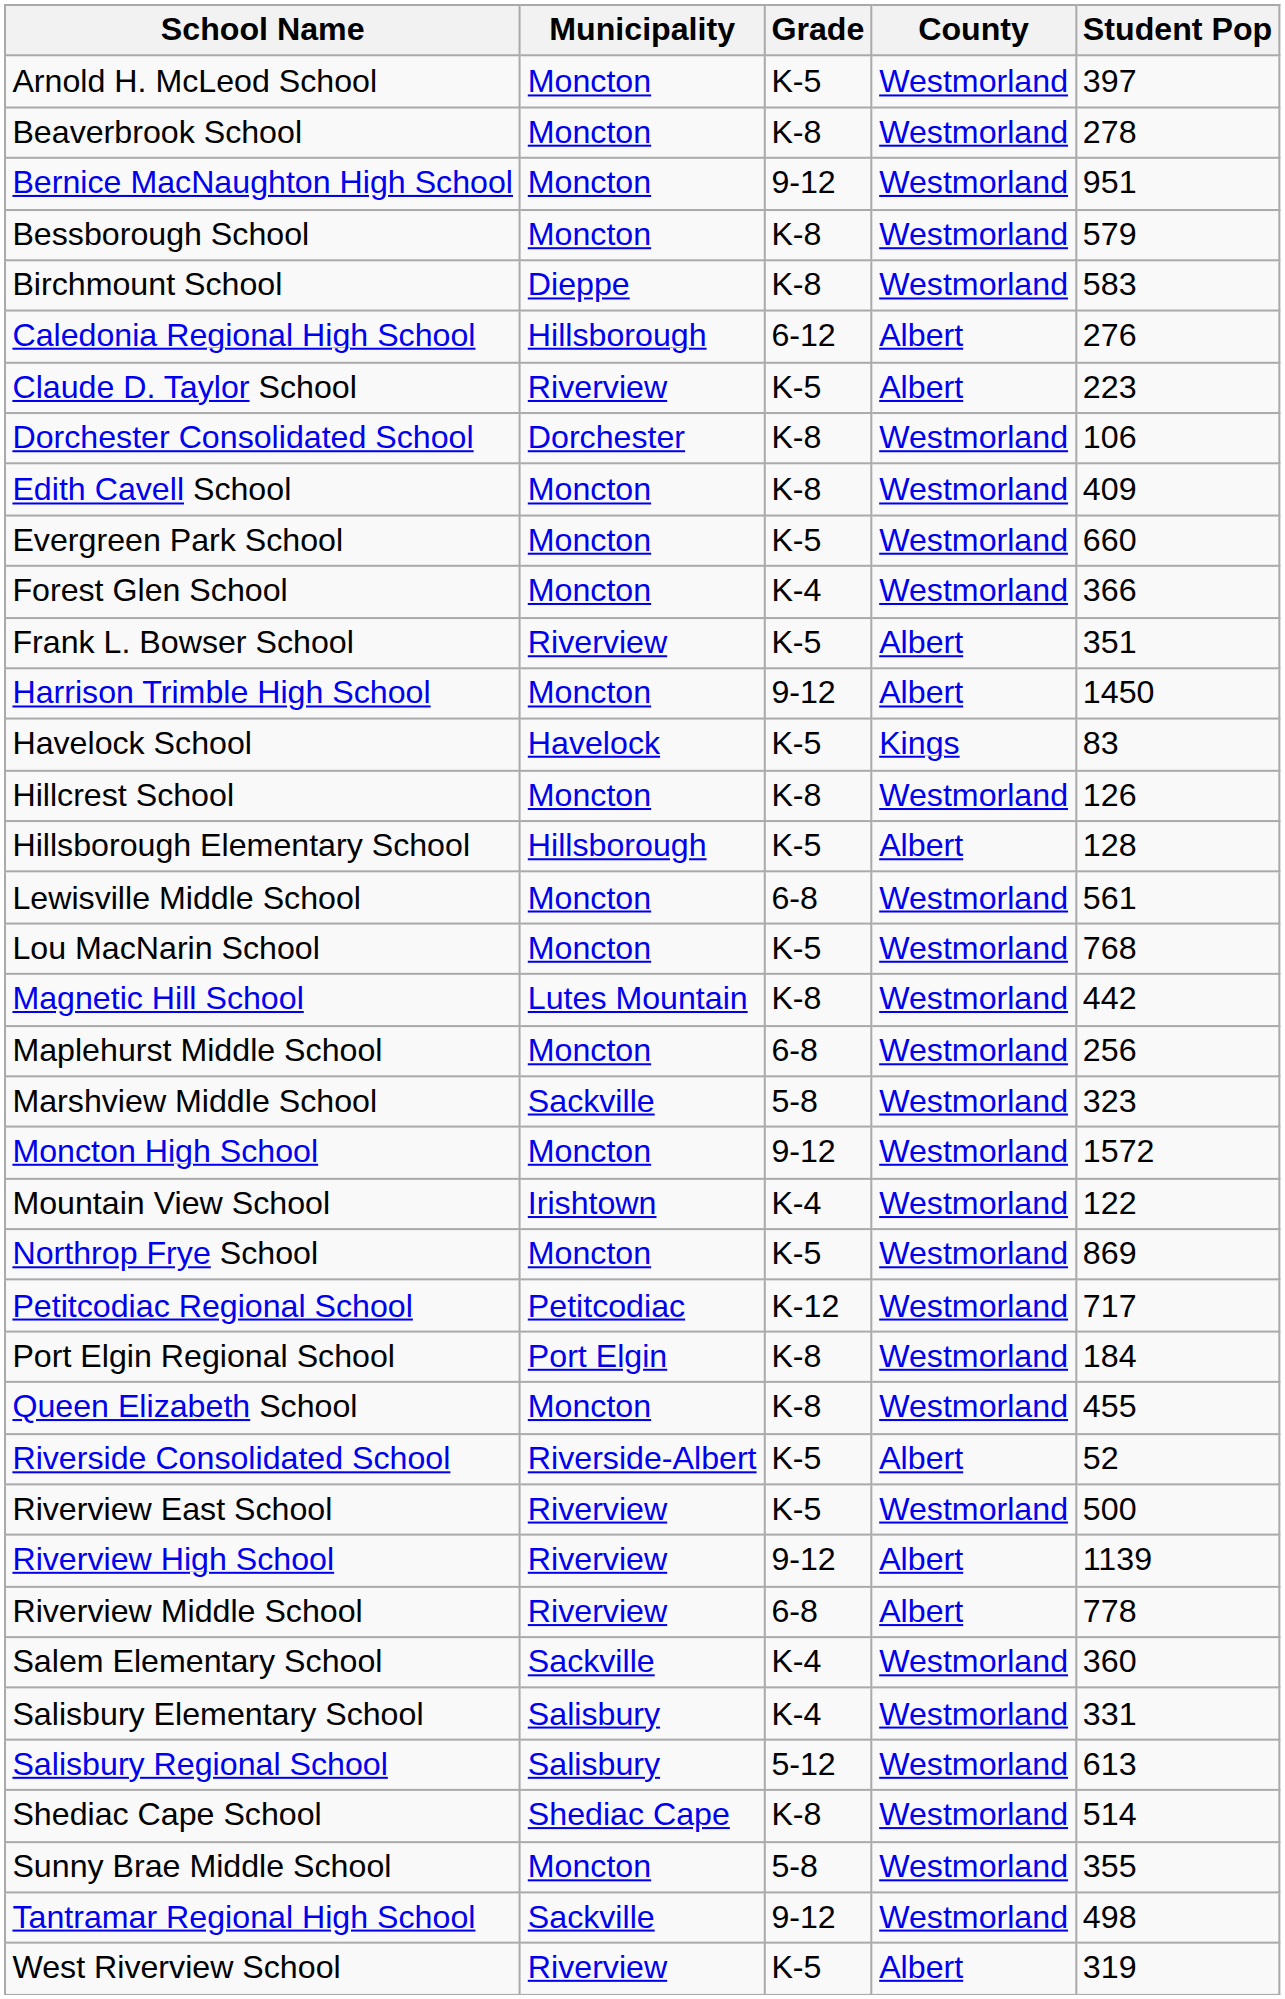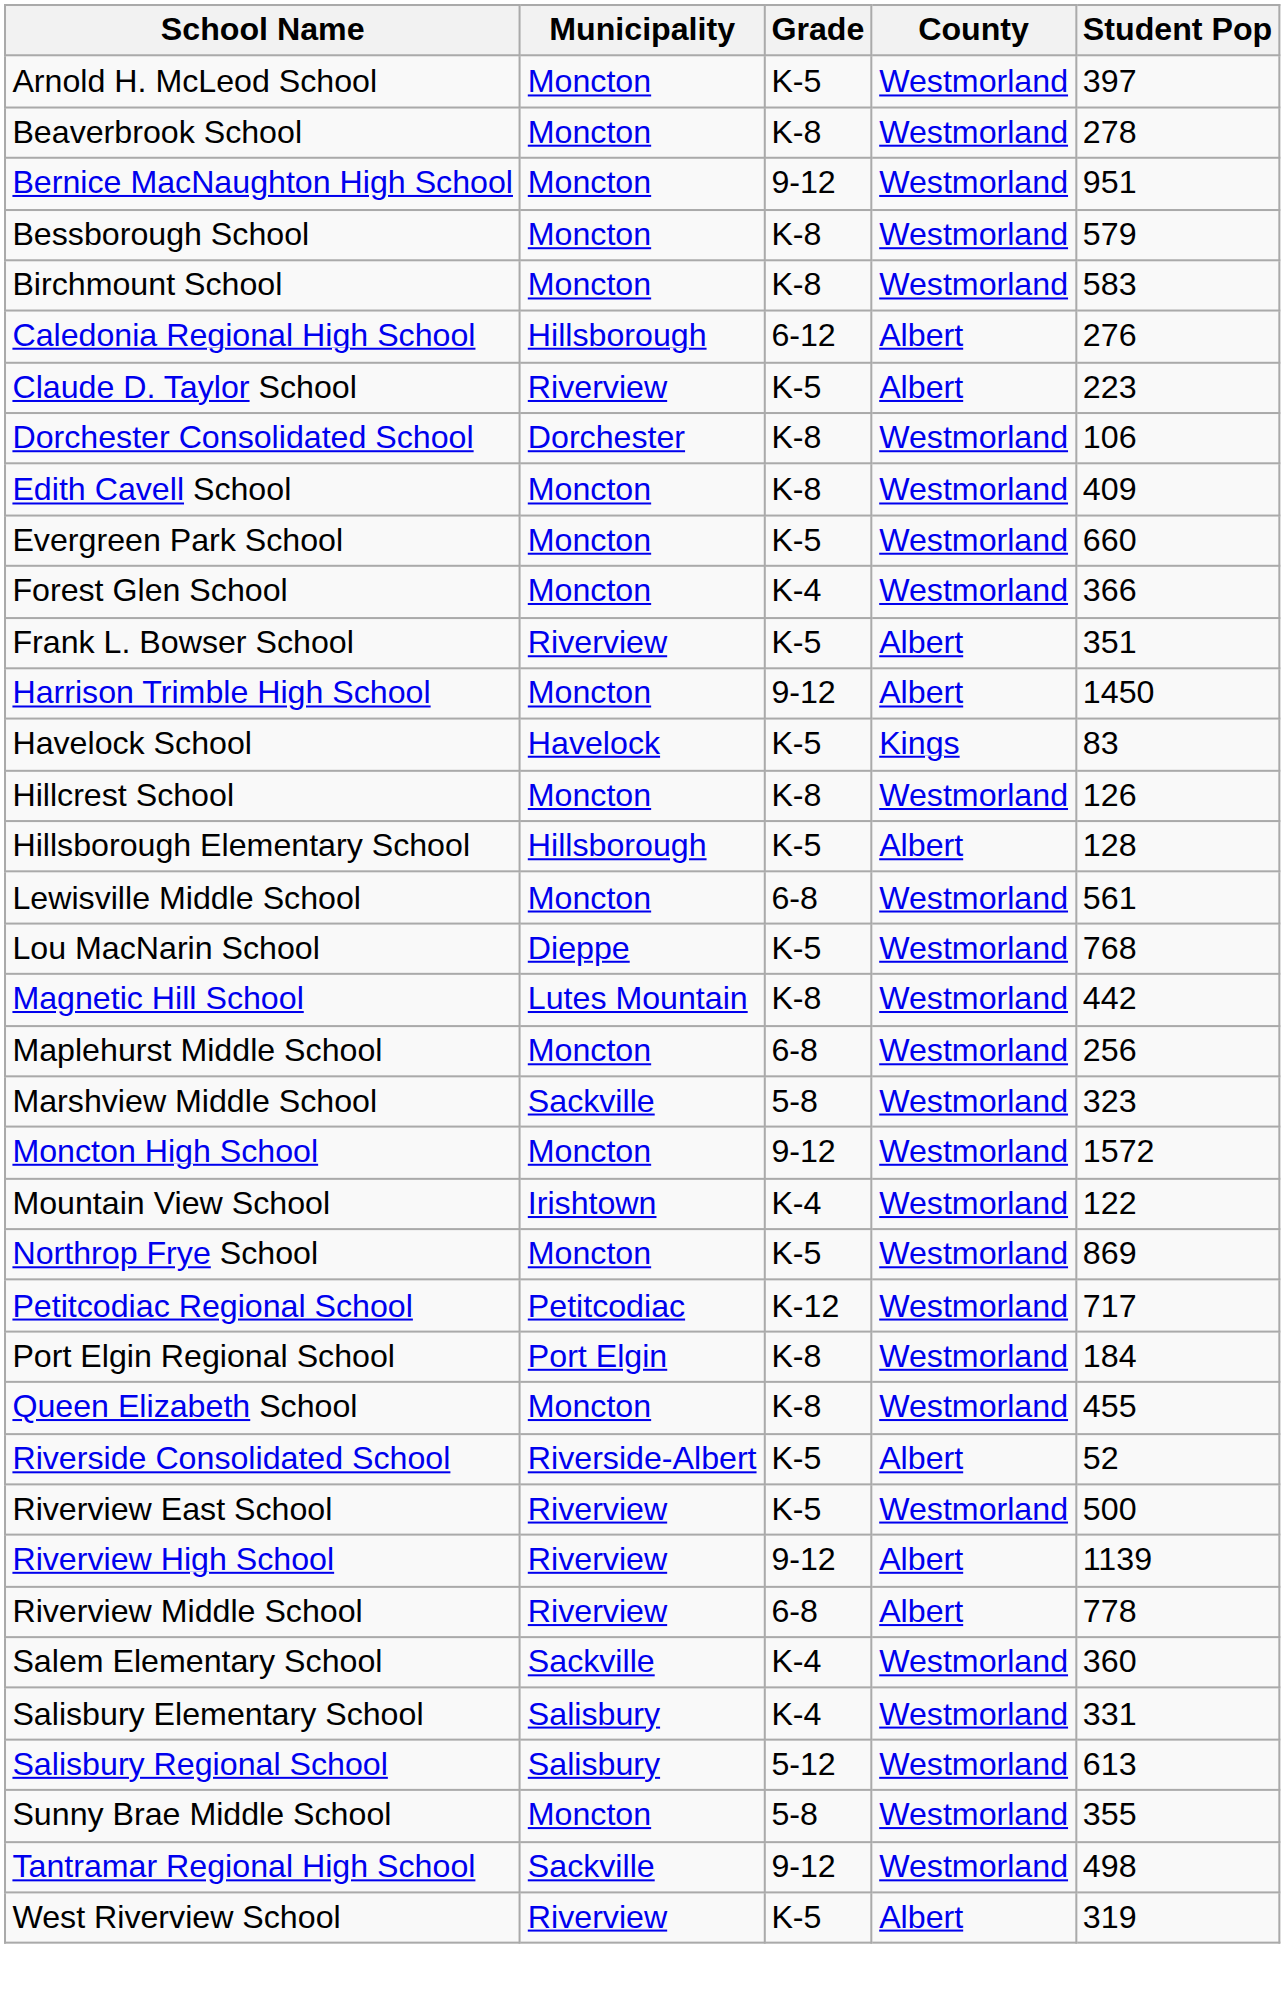Birchmount School | Municipality: Dieppe -> Moncton
Lou MacNarin School | Municipality: Moncton -> Dieppe
- row: Shediac Cape School | Shediac Cape | K-8 | Westmorland | 514
